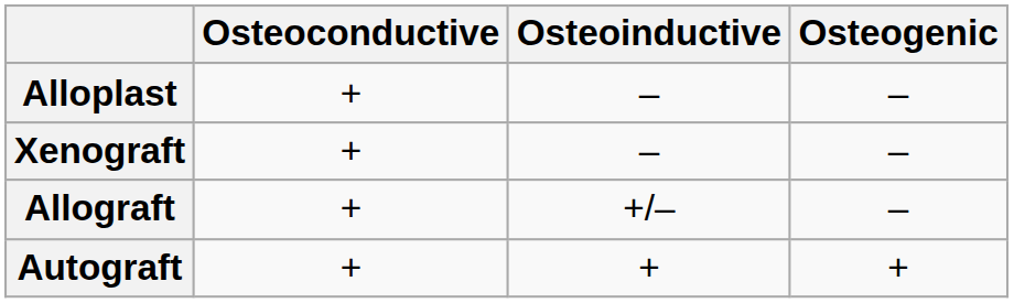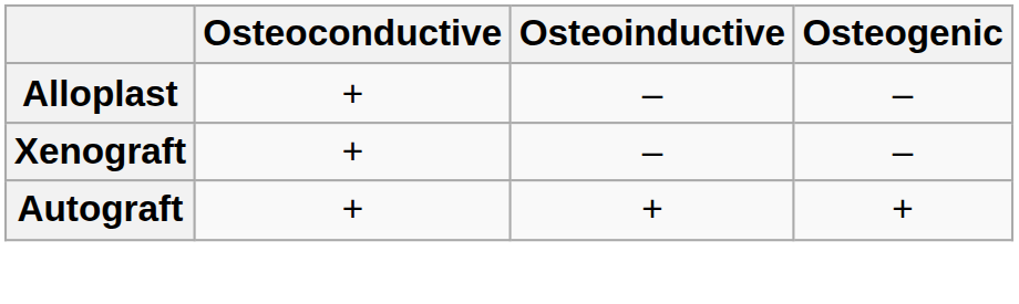- row: Allograft | + | +/– | –
